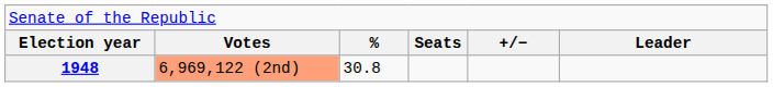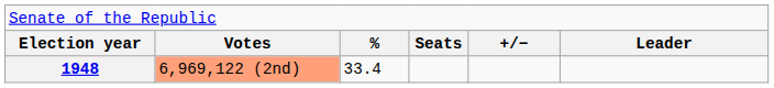1948 | column 3: 30.8 -> 33.4
